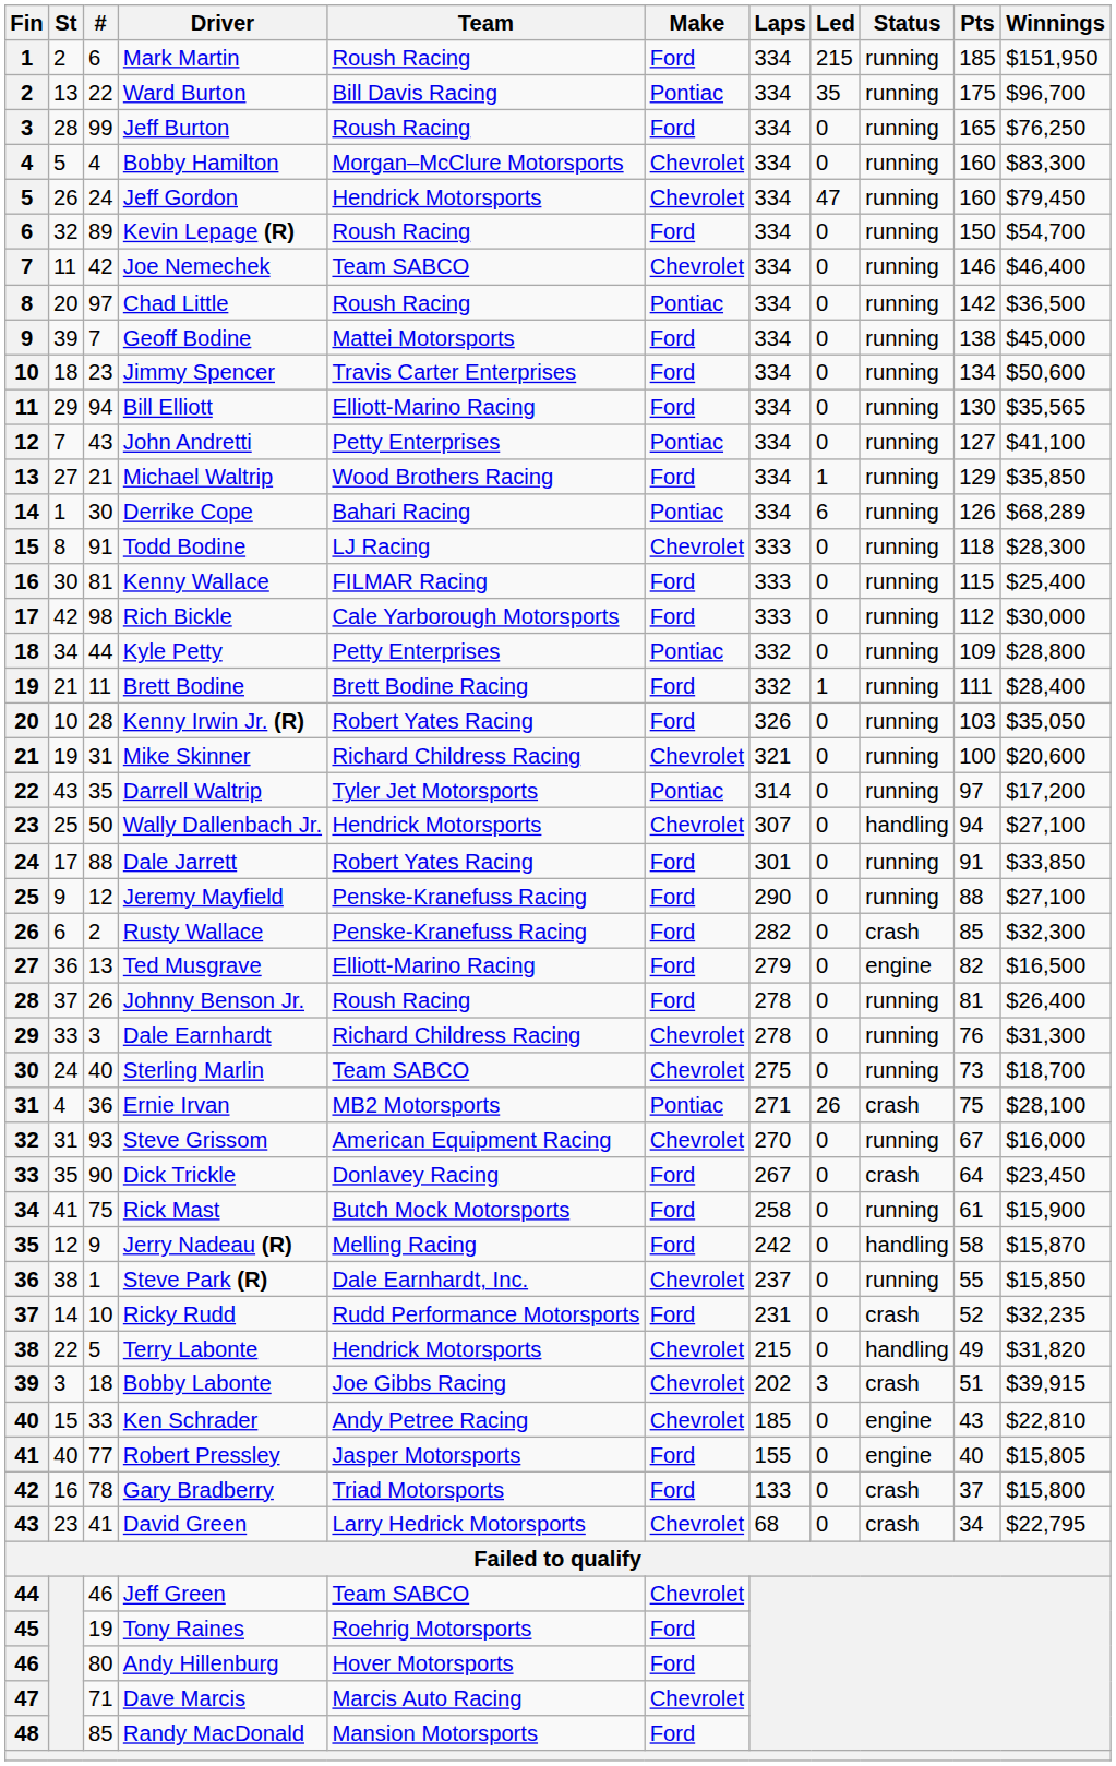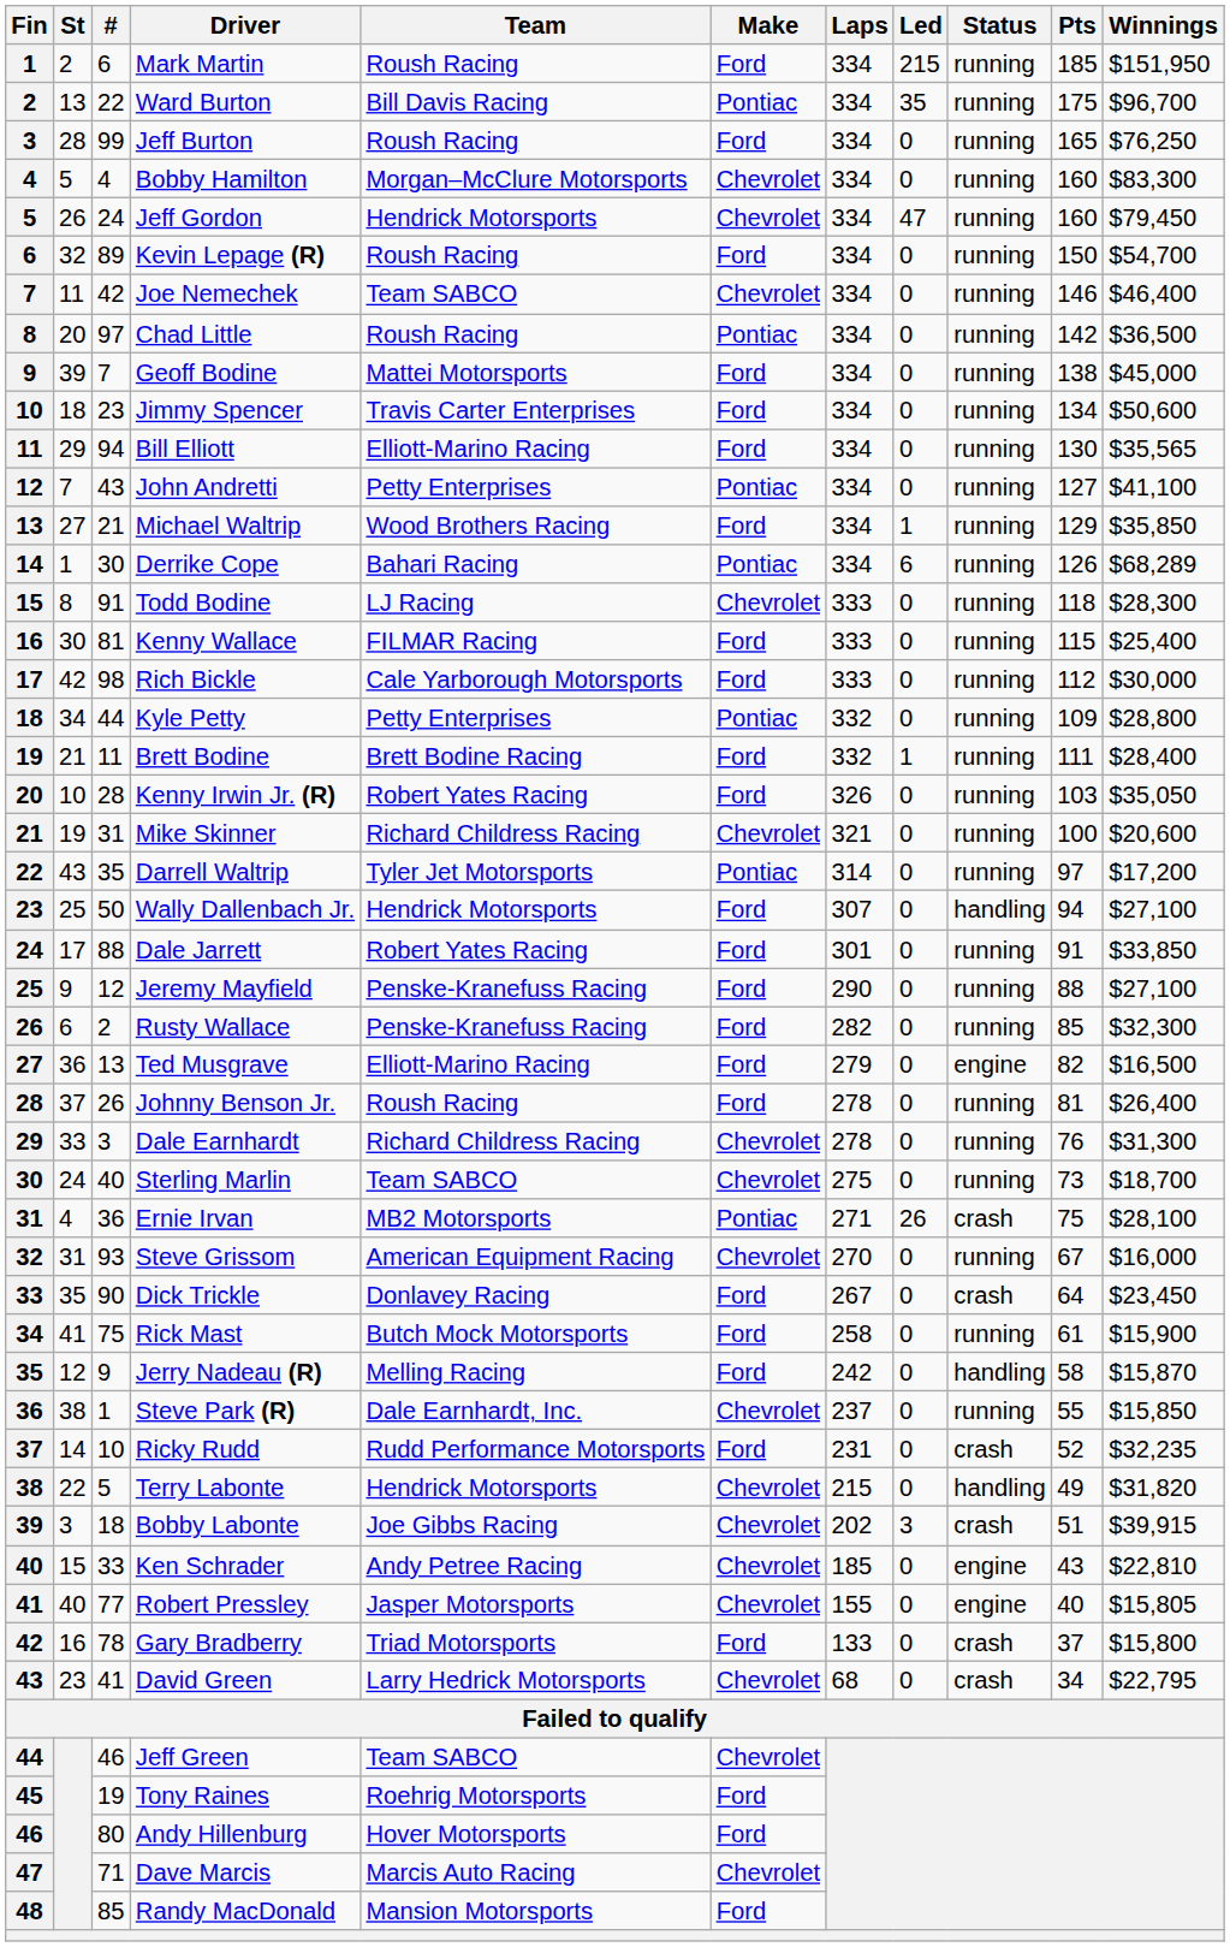Wally Dallenbach Jr. | Make: Chevrolet -> Ford
Rusty Wallace | Status: crash -> running
Robert Pressley | Make: Ford -> Chevrolet
